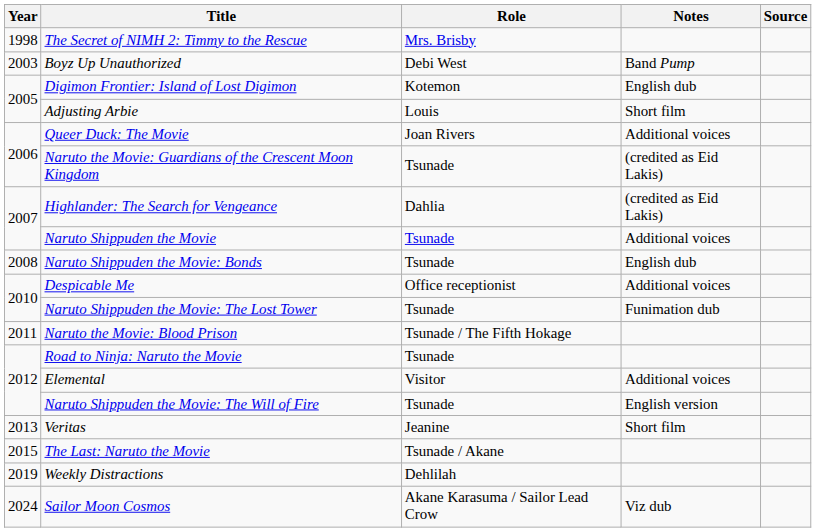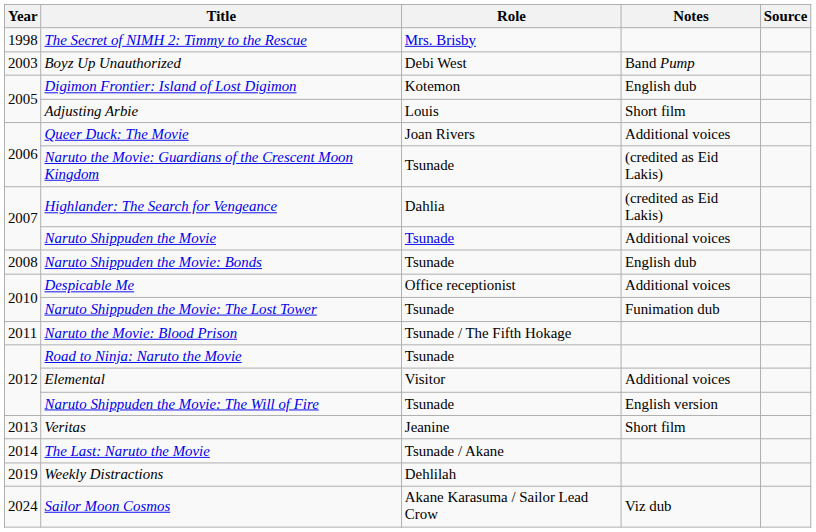The Last: Naruto the Movie | Year: 2015 -> 2014
